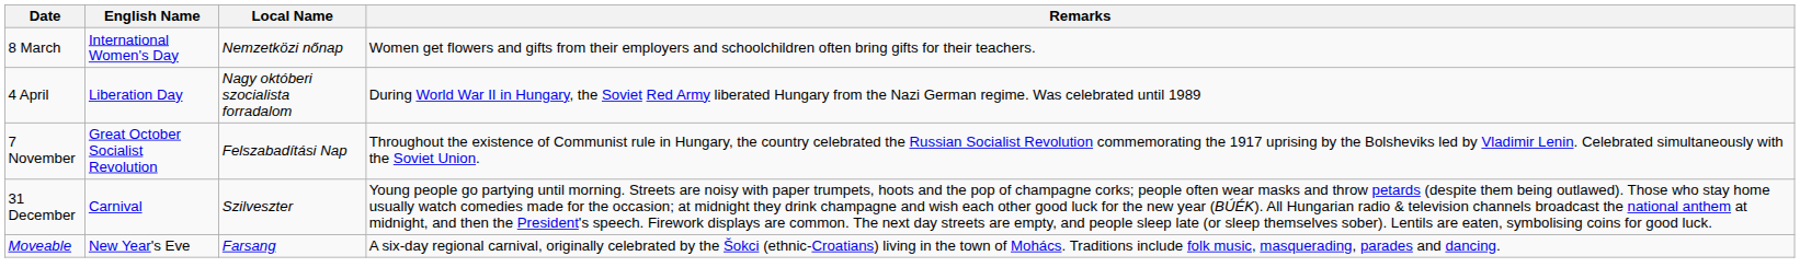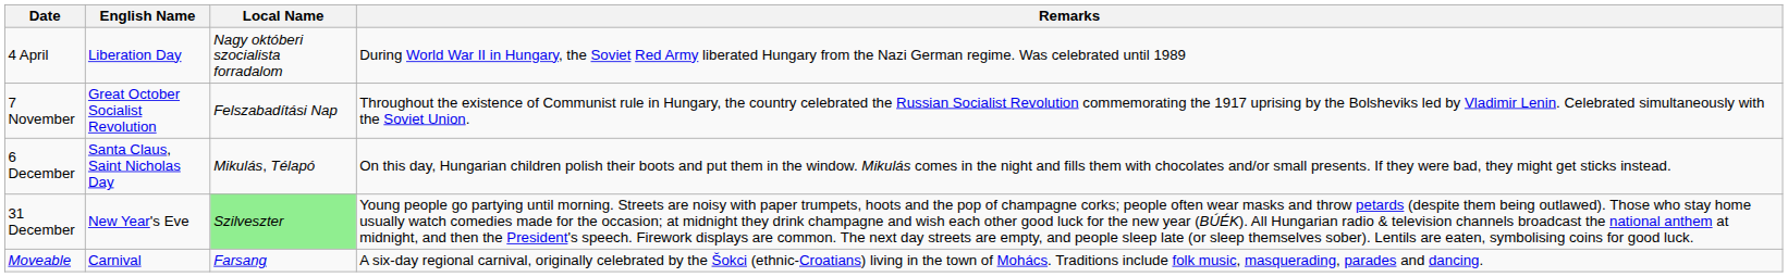- row: 8 March | International Women's Day | Nemzetközi nőnap | Women get flowers and gifts from their employers and schoolchildren often bring gifts for their teachers.
+ row: 6 December | Santa Claus, Saint Nicholas Day | Mikulás, Télapó | On this day, Hungarian children polish their boots and put them in the window. Mikulás comes in the night and fills them with chocolates and/or small presents. If they were bad, they might get sticks instead.
31 December | English Name: Carnival -> New Year's Eve
31 December | Local Name: no background -> lightgreen background
Moveable | English Name: New Year's Eve -> Carnival
